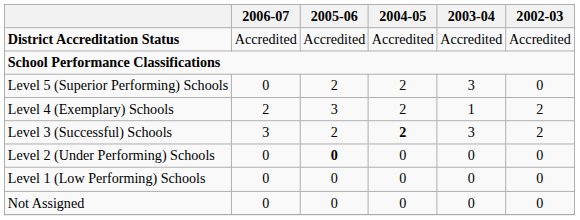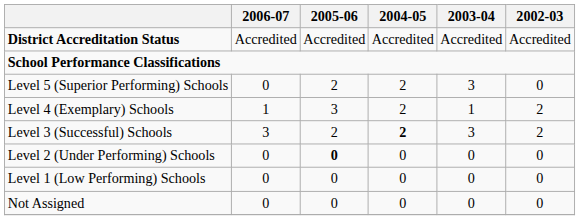Level 4 (Exemplary) Schools | 2006-07: 2 -> 1
